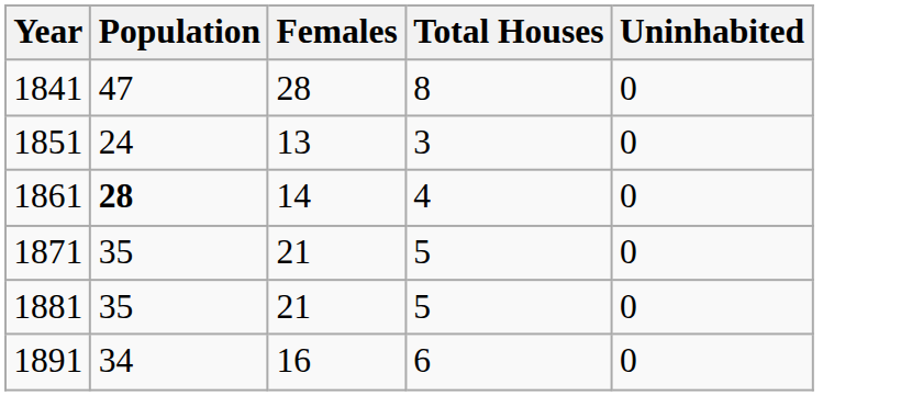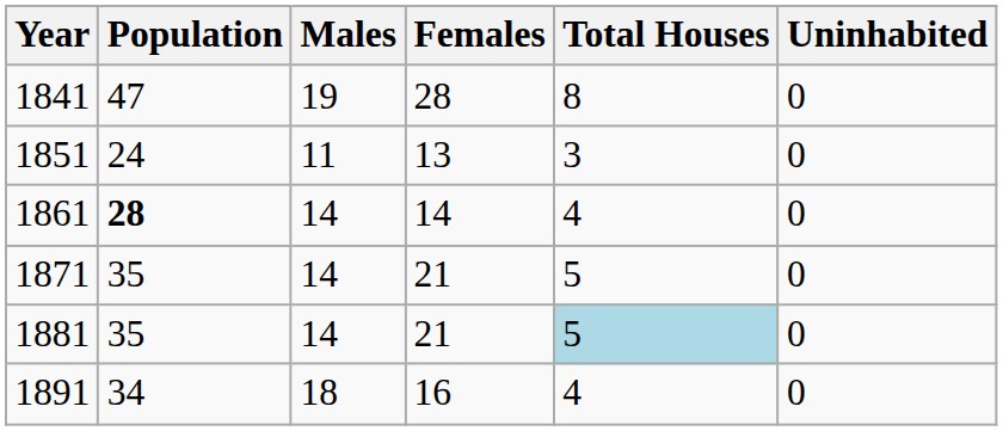+ column: Males | 19 | 11 | 14 | 14 | 14 | 18
1881 | Total Houses: no background -> lightblue background
1891 | Total Houses: 6 -> 4
